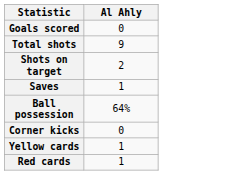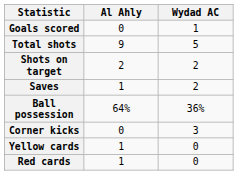+ column: Wydad AC | 1 | 5 | 2 | 2 | 36% | 3 | 0 | 0
